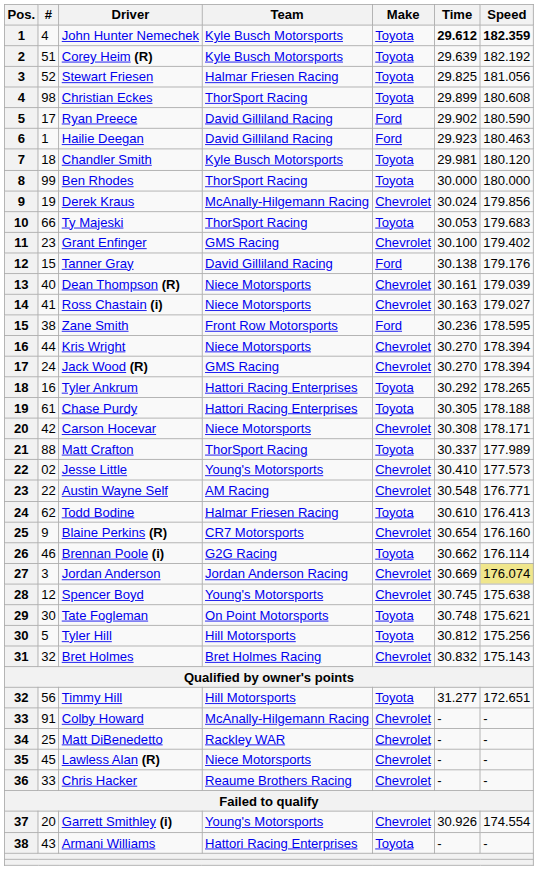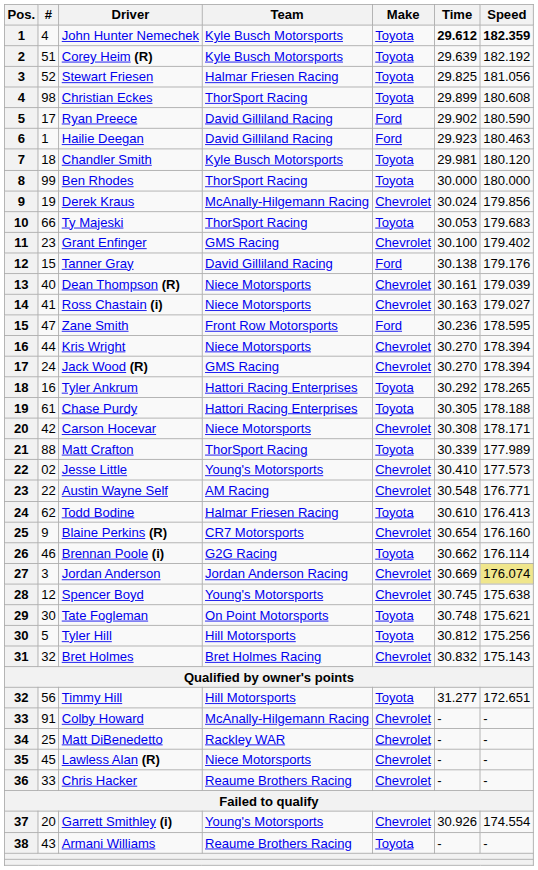Zane Smith | #: 38 -> 47
Matt Crafton | Time: 30.337 -> 30.339
Armani Williams | Team: Hattori Racing Enterprises -> Reaume Brothers Racing
